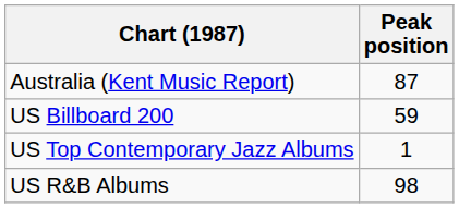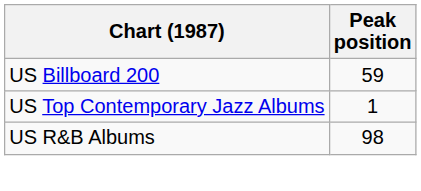- row: Australia (Kent Music Report) | 87
